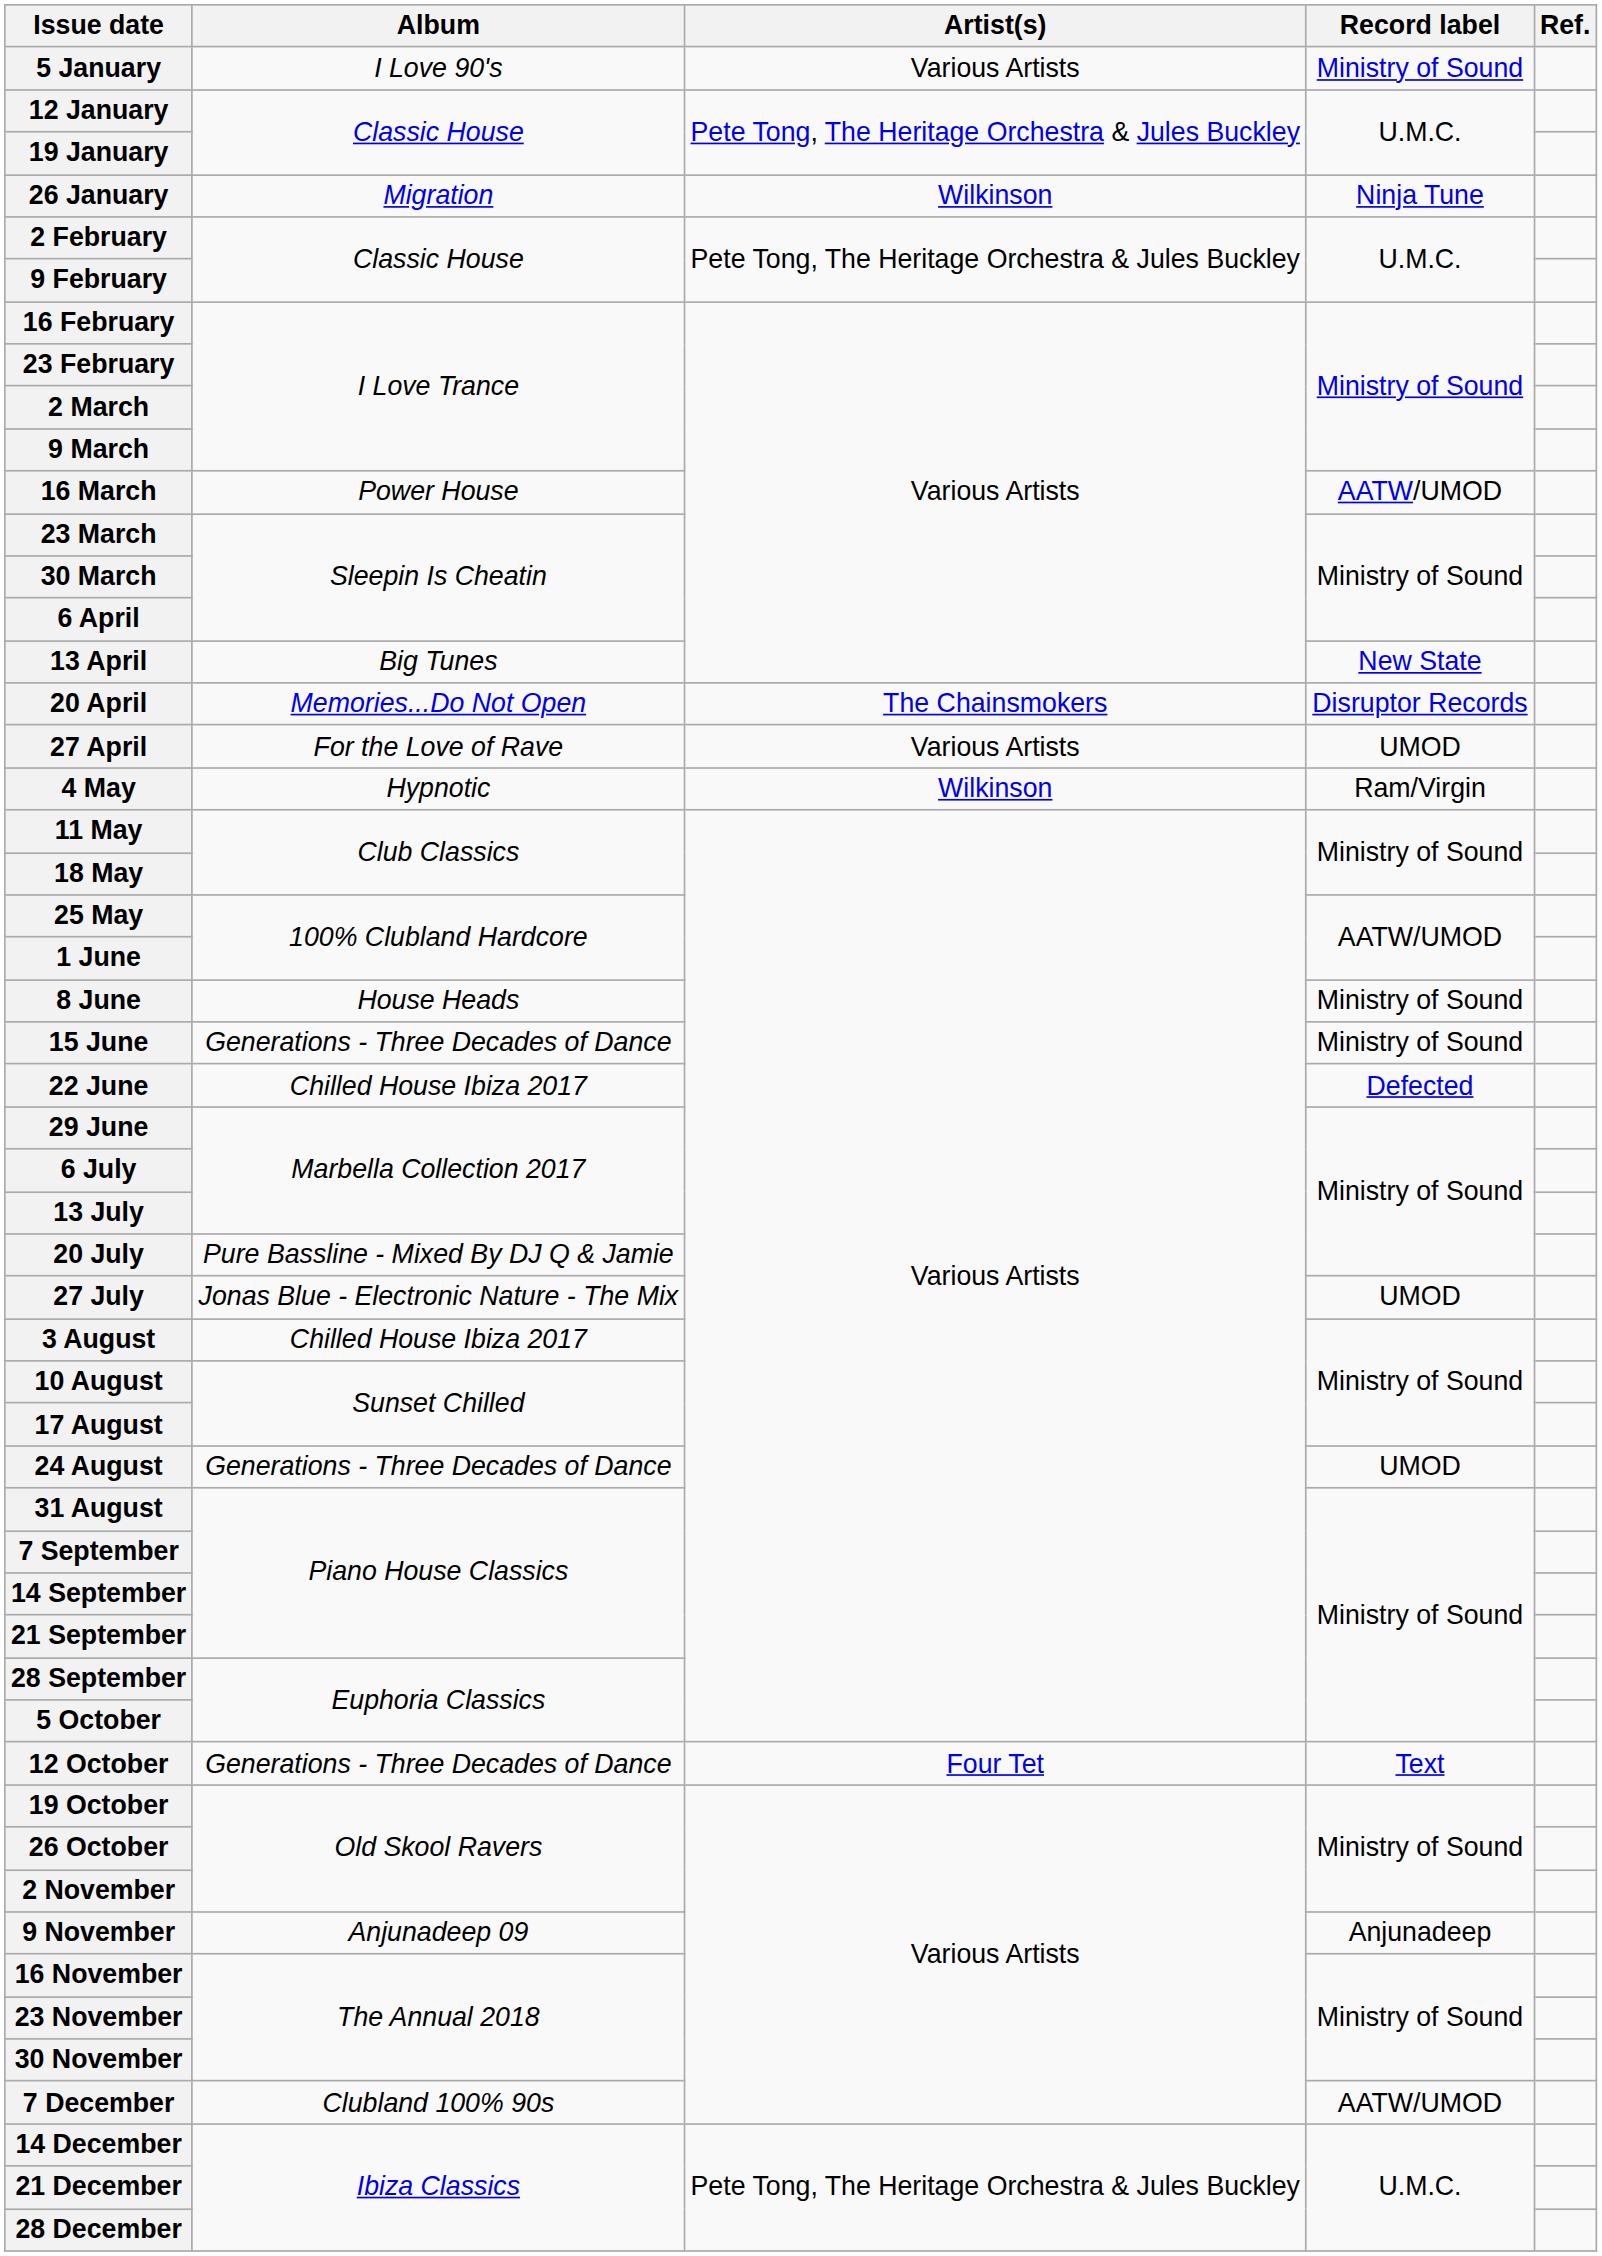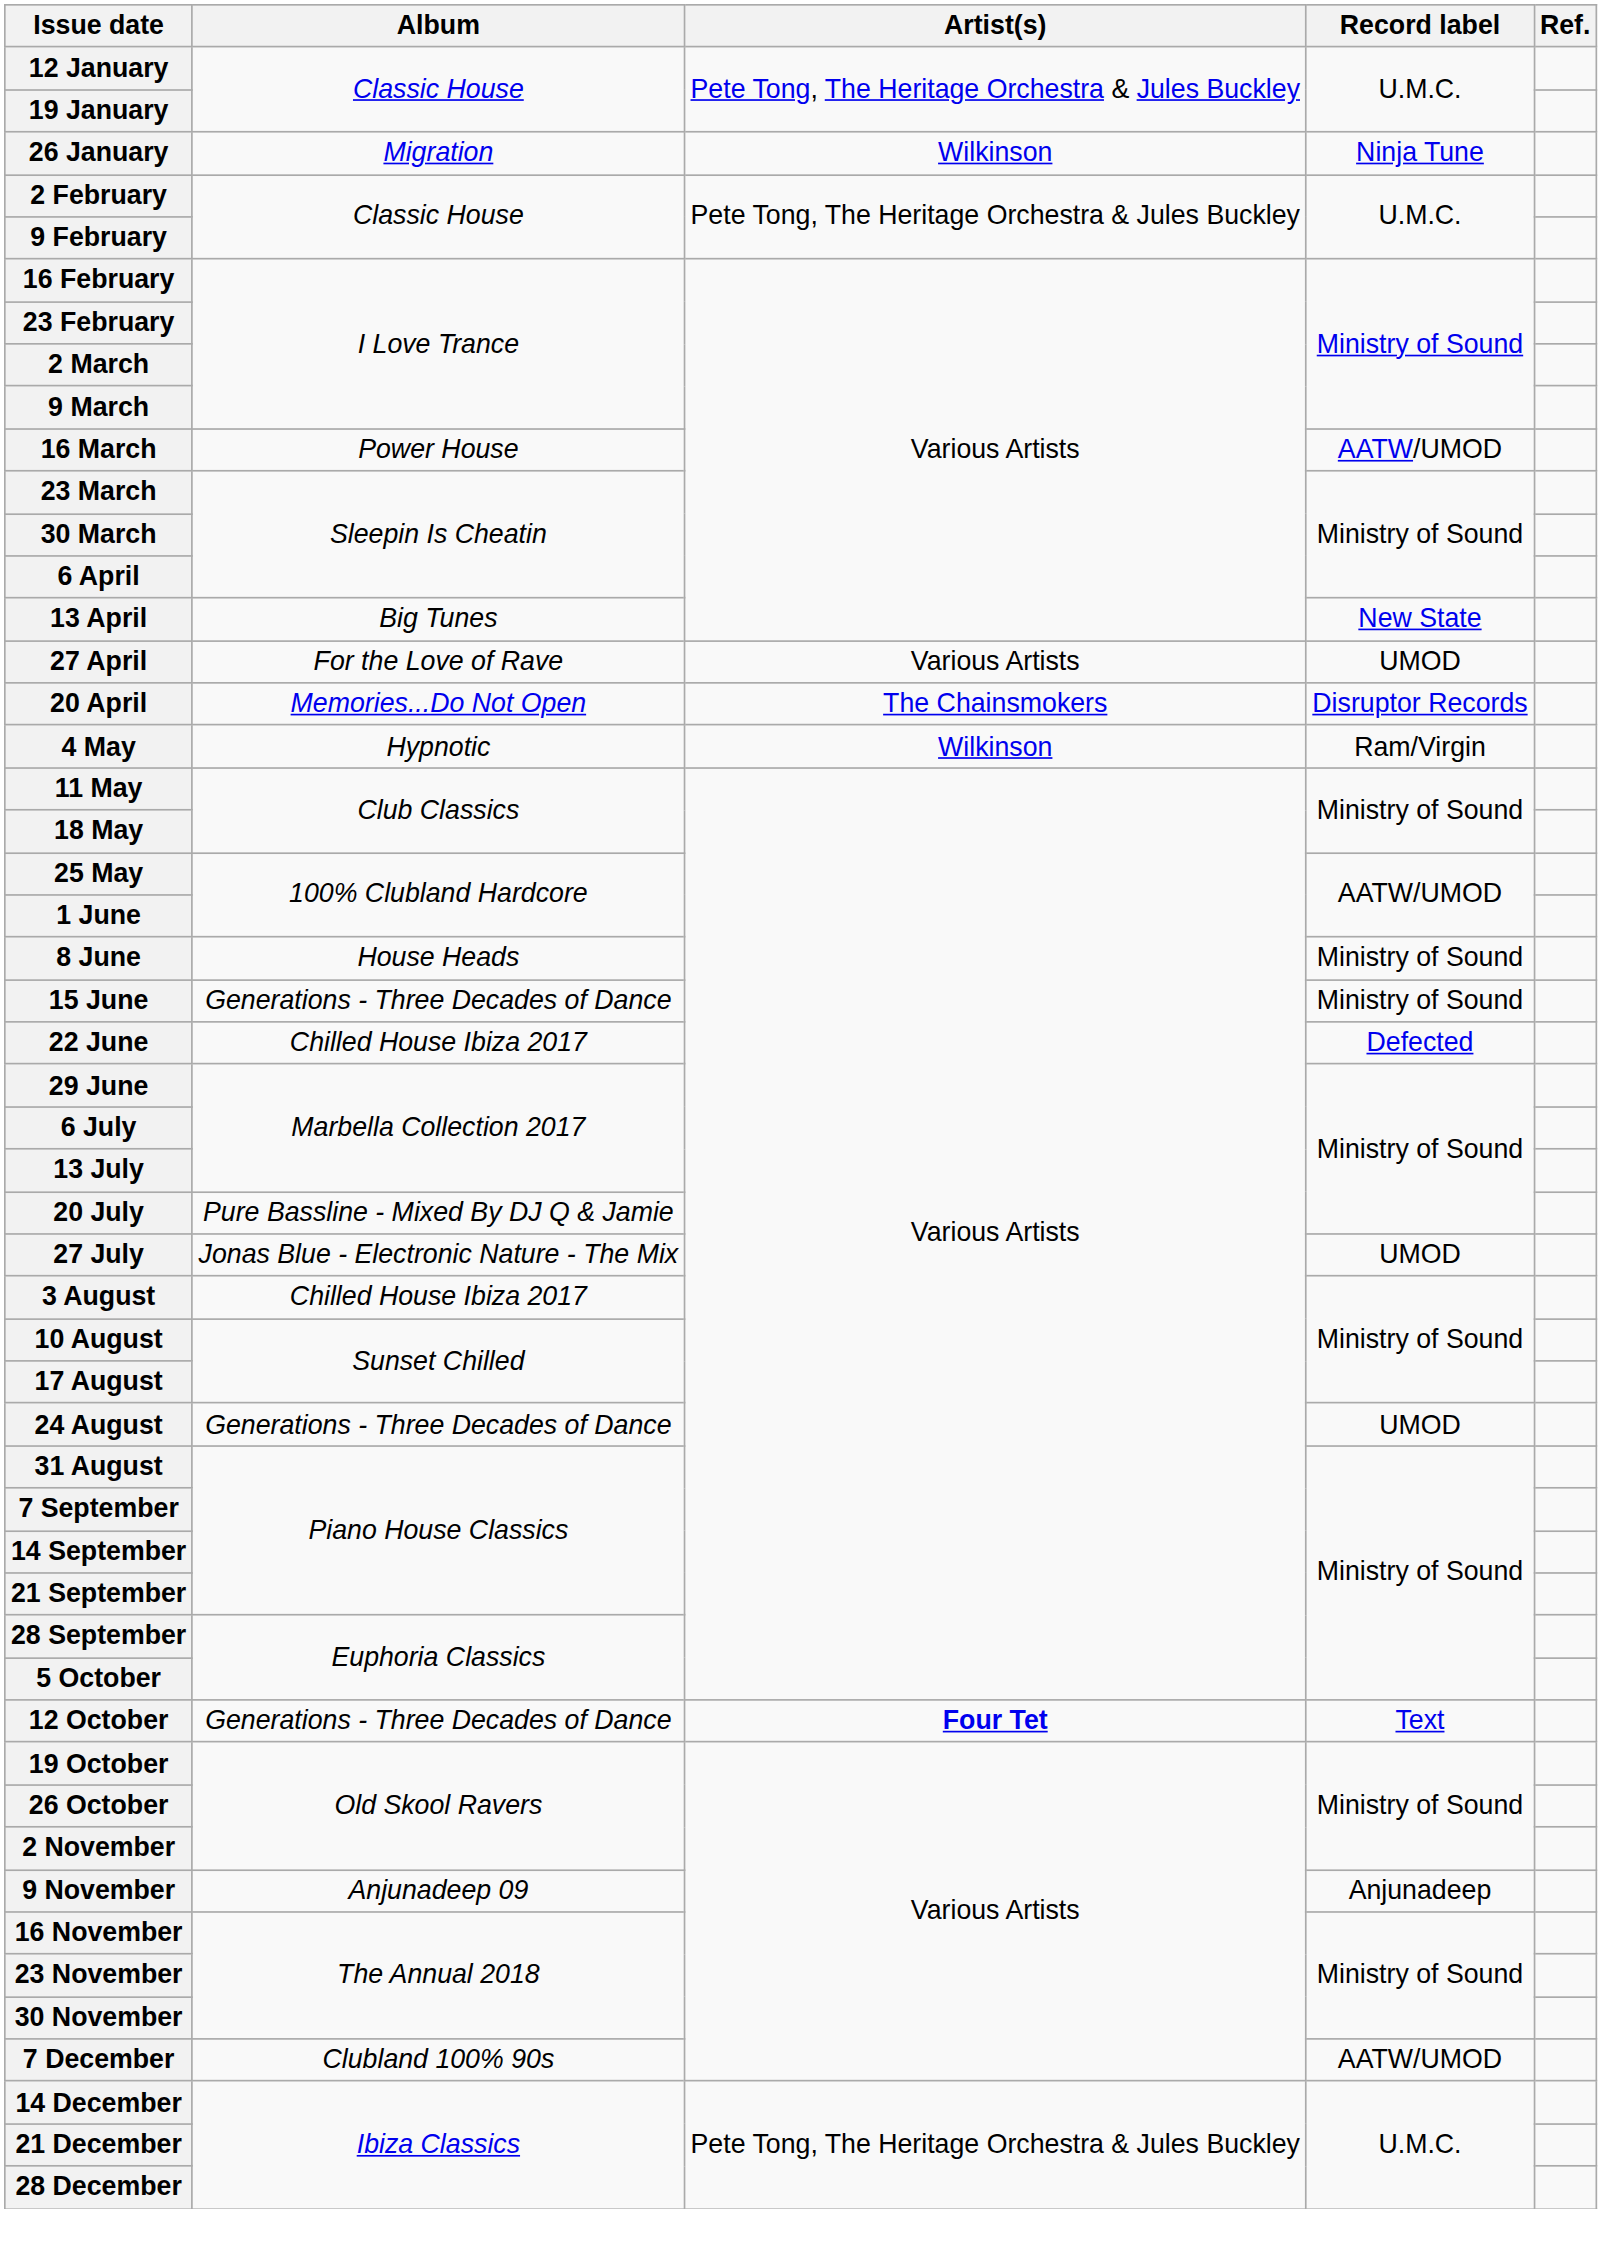- row: 5 January | I Love 90's | Various Artists | Ministry of Sound
rows swapped: 20 April <-> 27 April
12 October | Artist(s): normal -> bold
